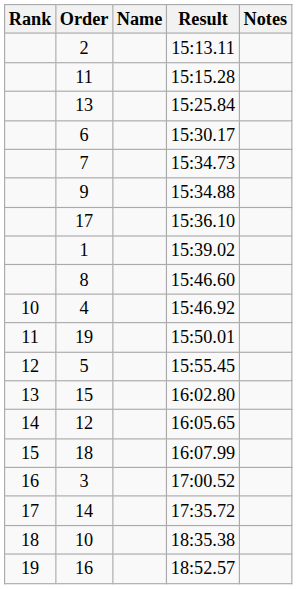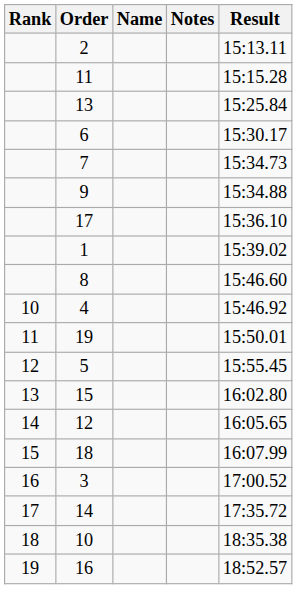columns swapped: Result <-> Notes
